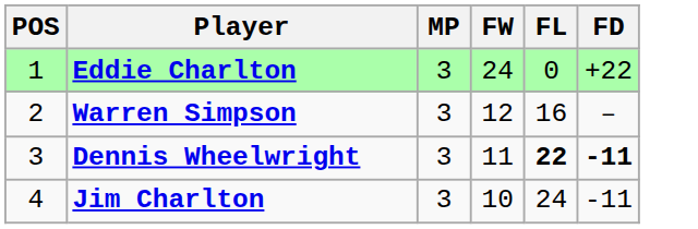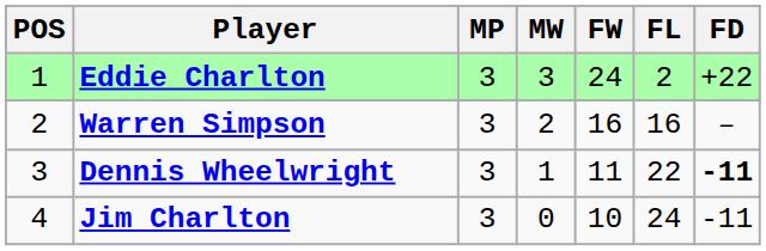+ column: MW | 3 | 2 | 1 | 0
Eddie Charlton | FL: 0 -> 2
Warren Simpson | FW: 12 -> 16
Dennis Wheelwright | FL: bold -> normal
